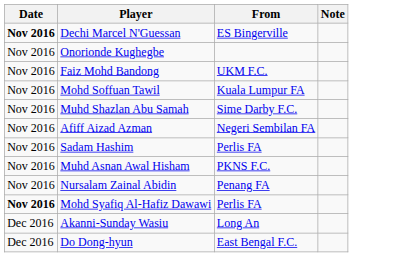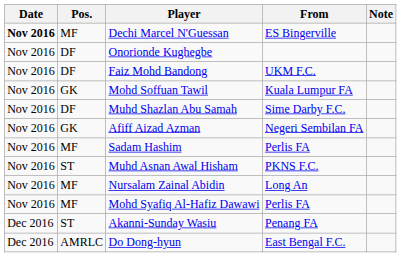+ column: Pos. | MF | DF | DF | GK | DF | GK | MF | ST | MF | MF | ST | AMRLC
Nursalam Zainal Abidin | From: Penang FA -> Long An
Mohd Syafiq Al-Hafiz Dawawi | Date: bold -> normal
Akanni-Sunday Wasiu | From: Long An -> Penang FA
